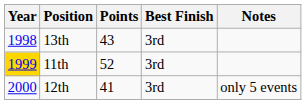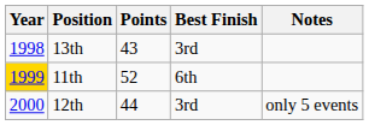11th | Best Finish: 3rd -> 6th
12th | Points: 41 -> 44
